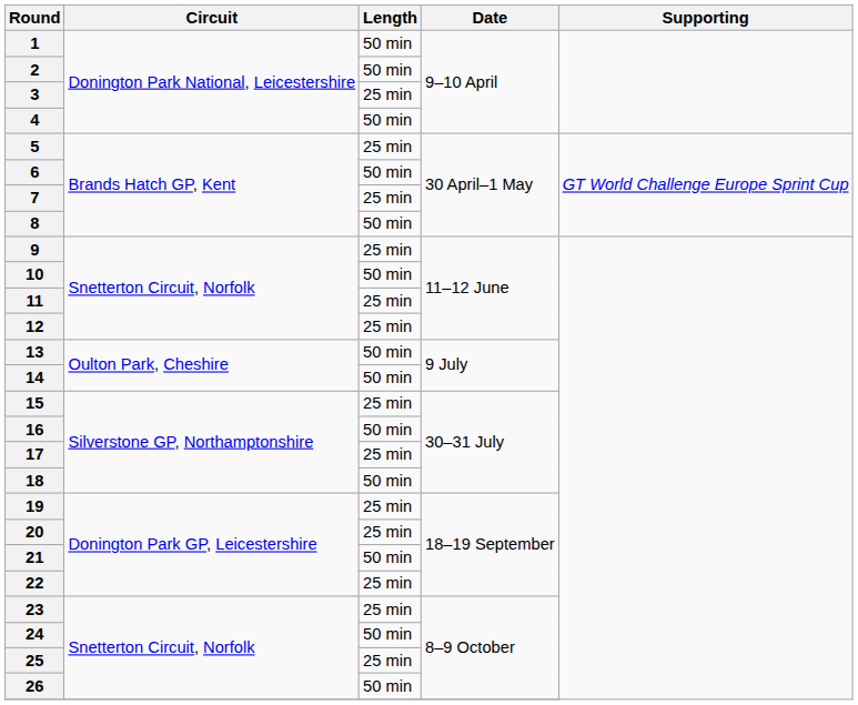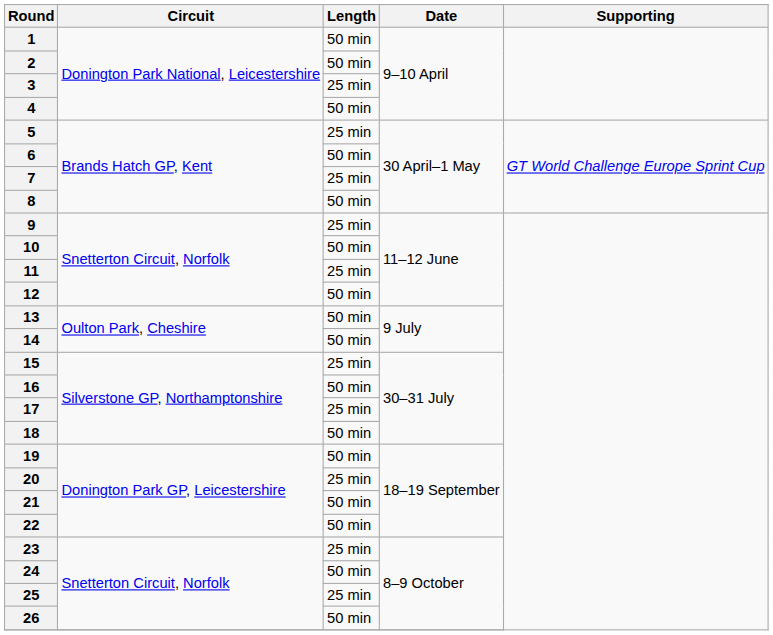12 | Length: 25 min -> 50 min
19 | Length: 25 min -> 50 min
22 | Length: 25 min -> 50 min
